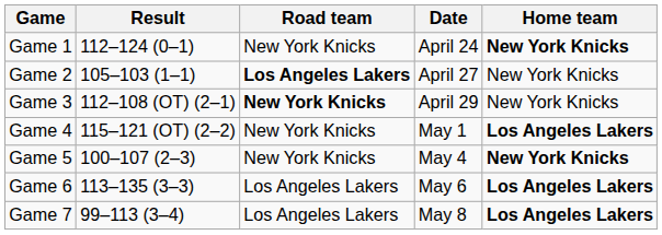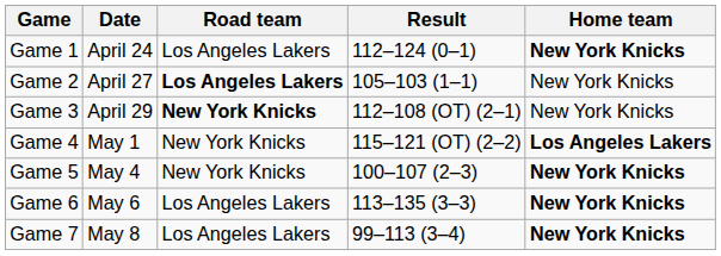columns swapped: Date <-> Result
Game 1 | Road team: New York Knicks -> Los Angeles Lakers
Game 6 | Home team: Los Angeles Lakers -> New York Knicks
Game 7 | Home team: Los Angeles Lakers -> New York Knicks
